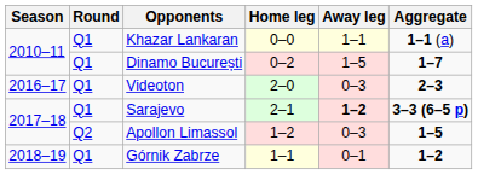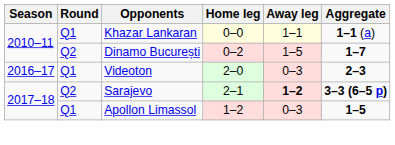Dinamo București | Round: Q1 -> Q2
Sarajevo | Round: Q1 -> Q2
Apollon Limassol | Round: Q2 -> Q1
- row: 2018–19 | Q1 | Górnik Zabrze | 1–1 | 0–1 | 1–2
